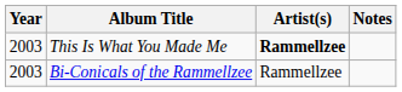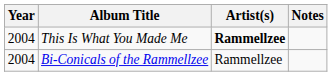This Is What You Made Me | Year: 2003 -> 2004
Bi-Conicals of the Rammellzee | Year: 2003 -> 2004
